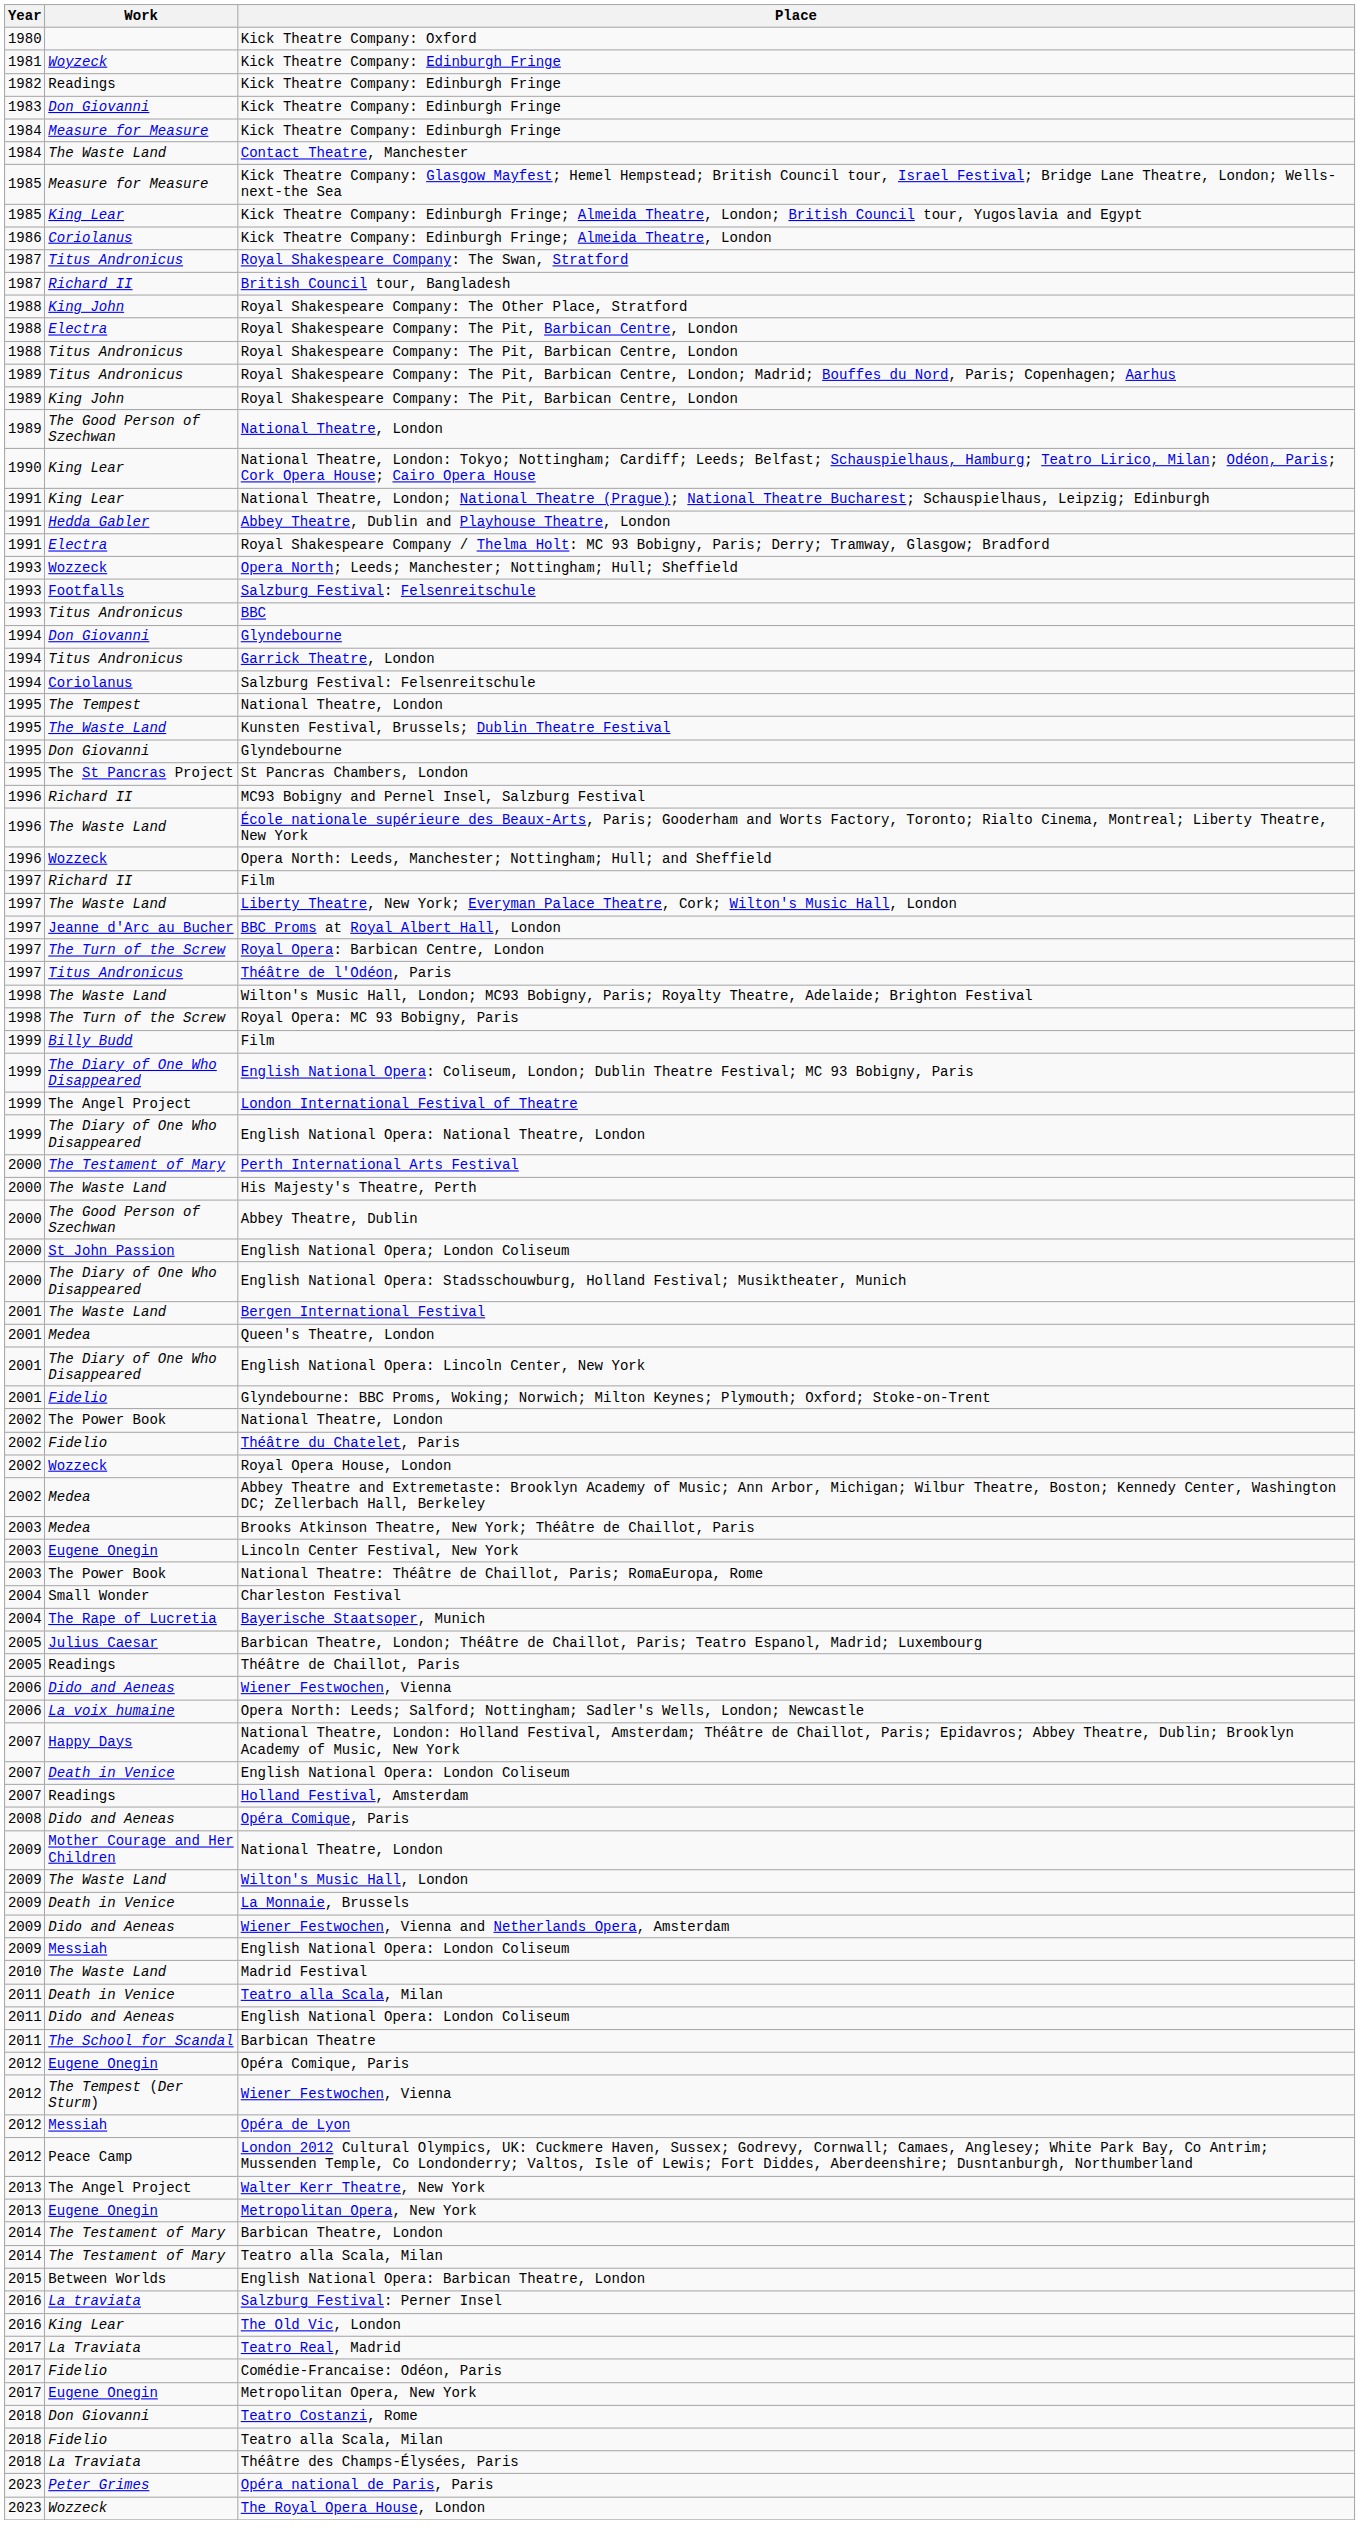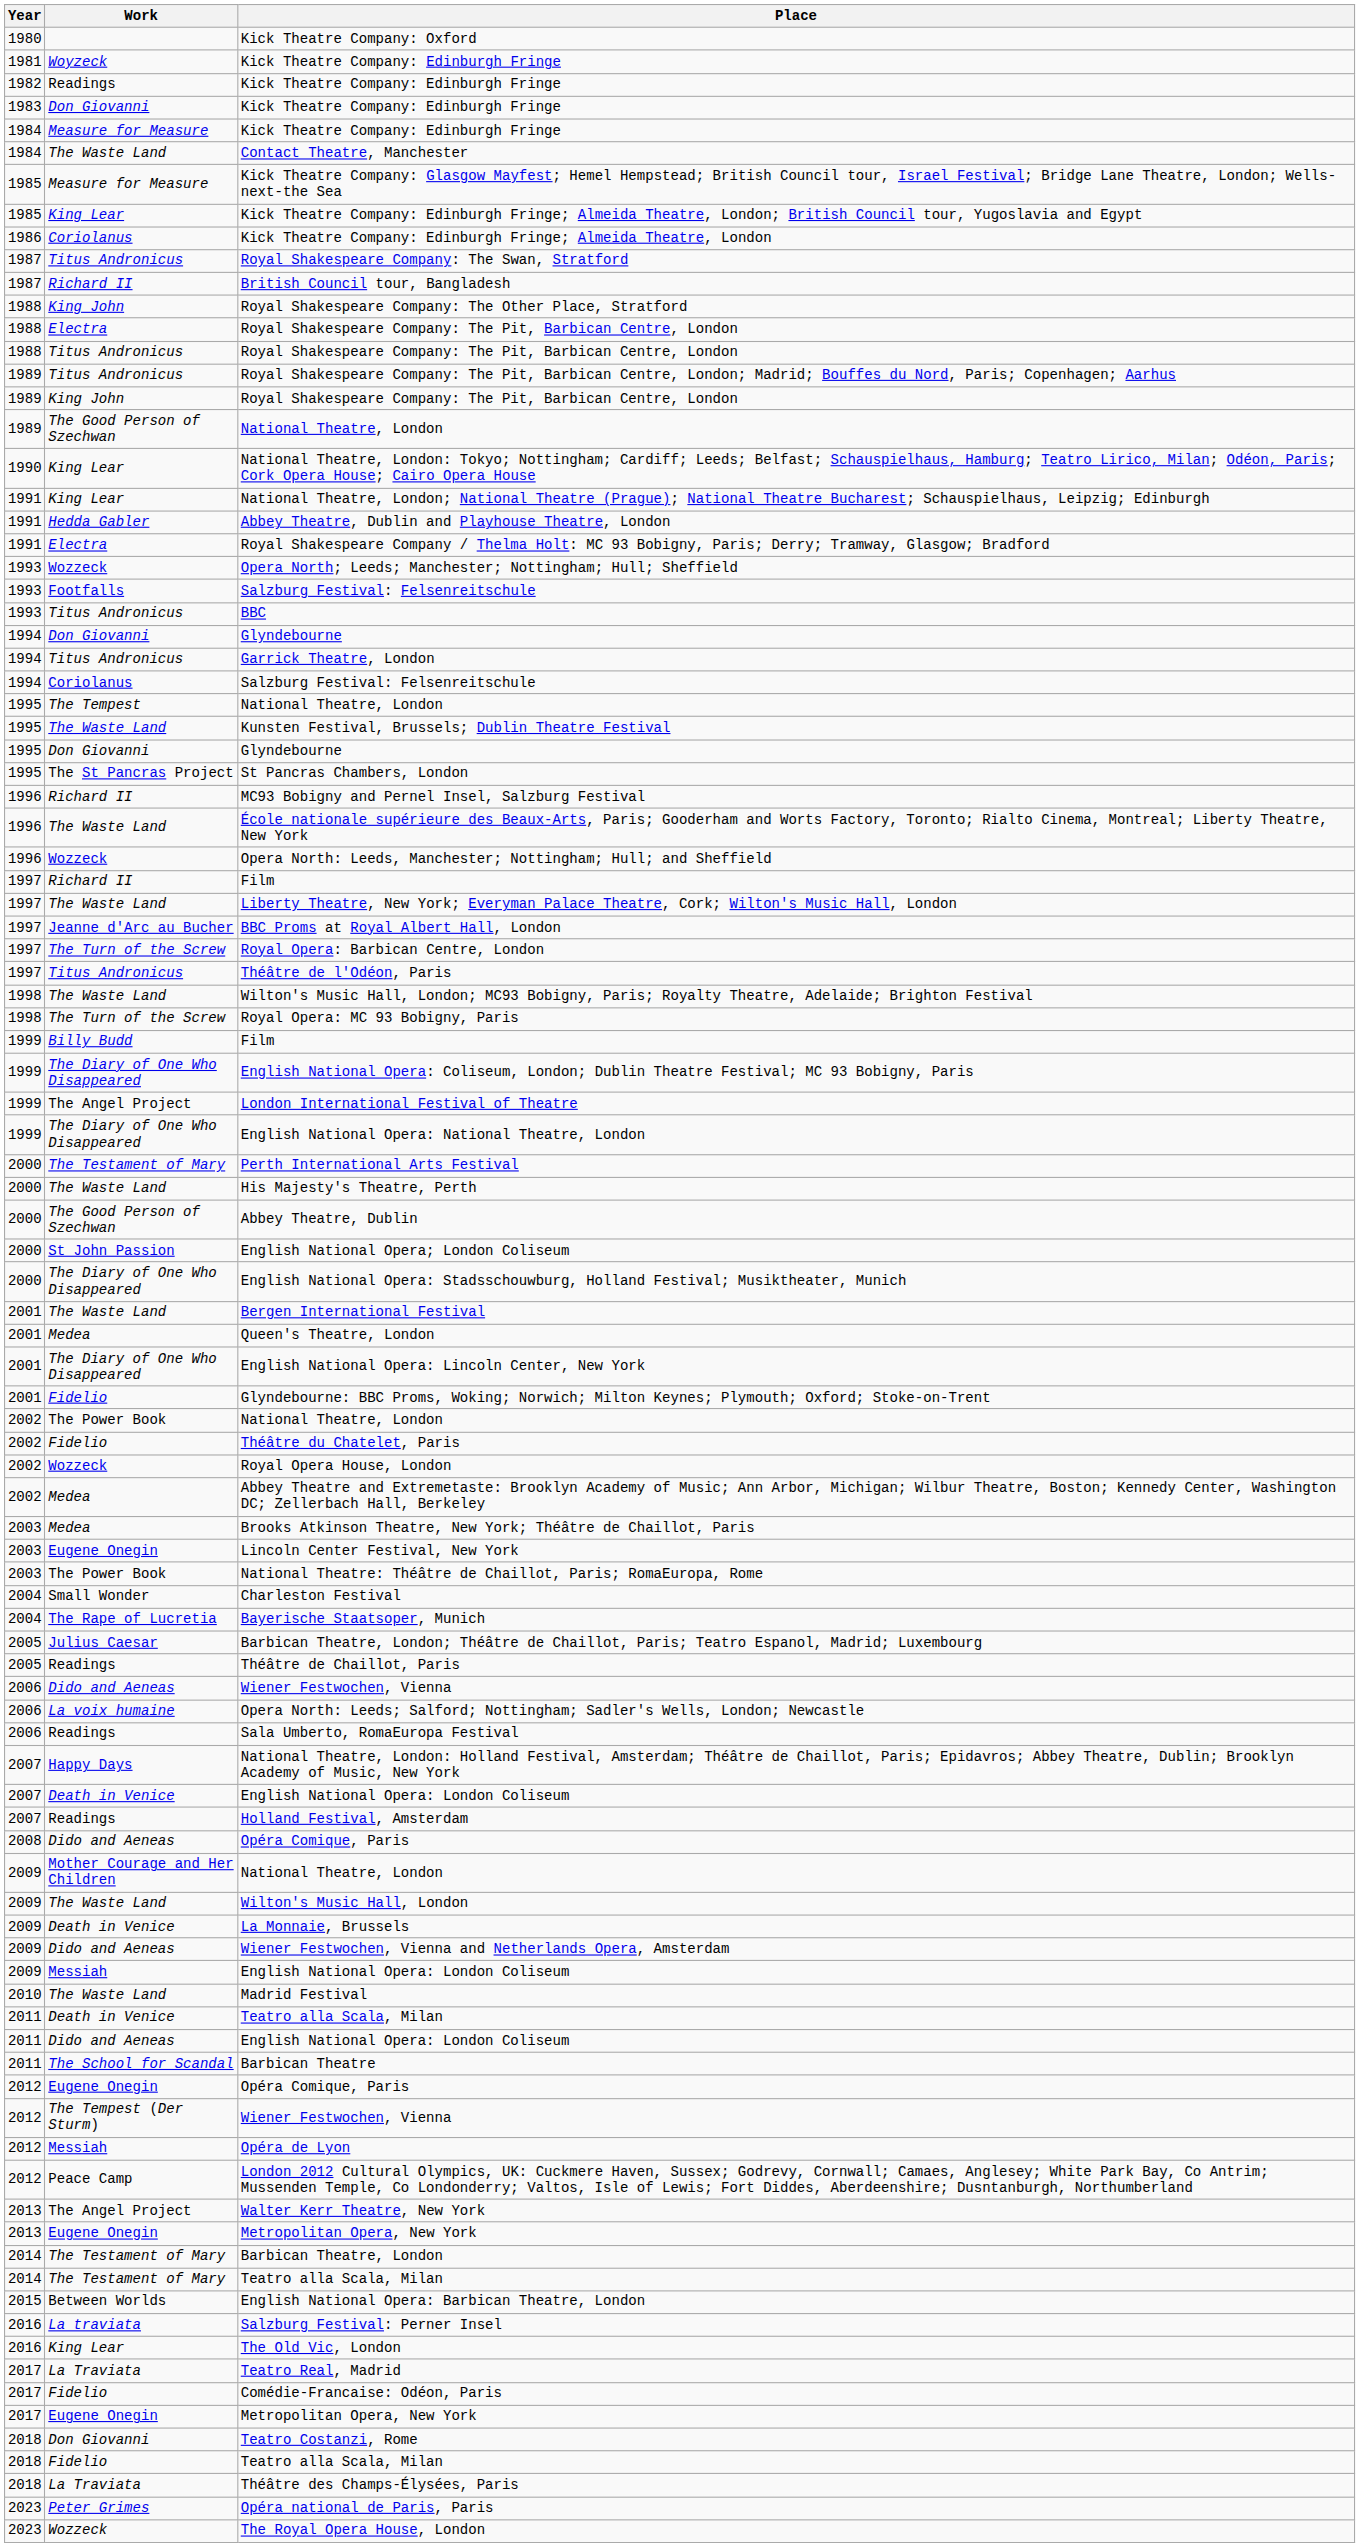+ row: 2006 | Readings | Sala Umberto, RomaEuropa Festival
